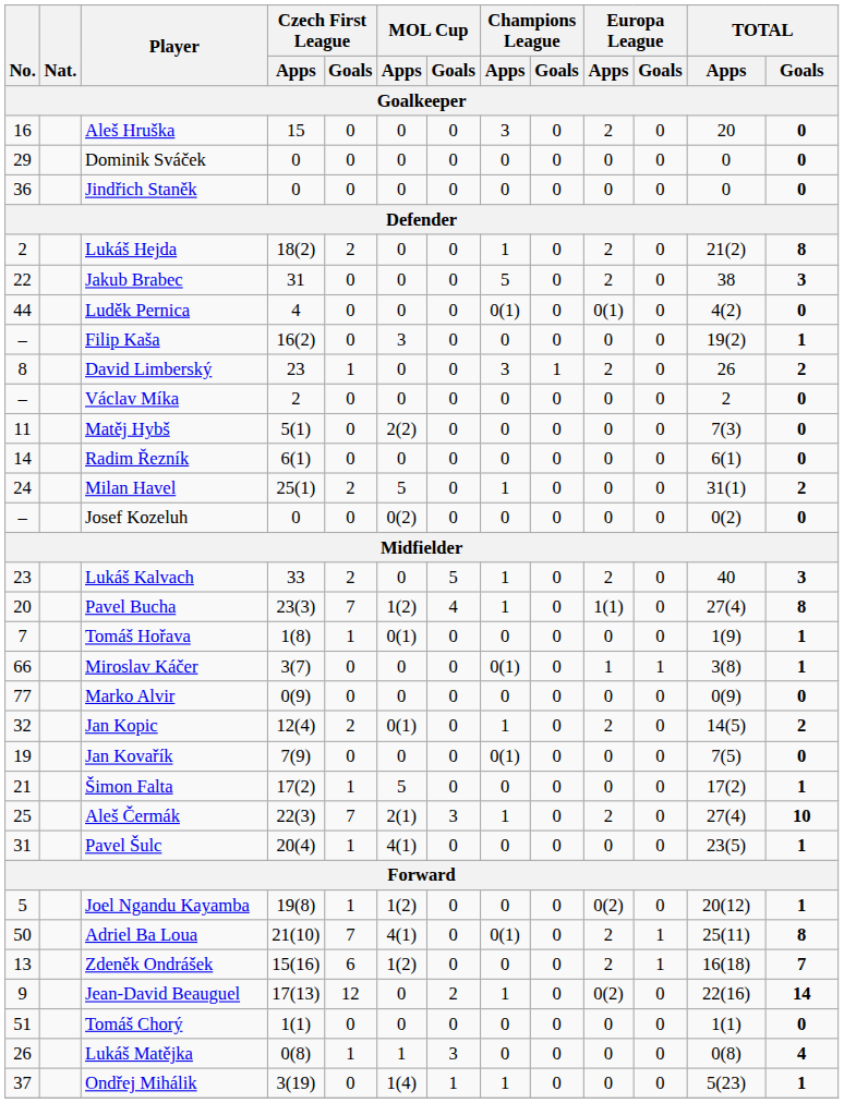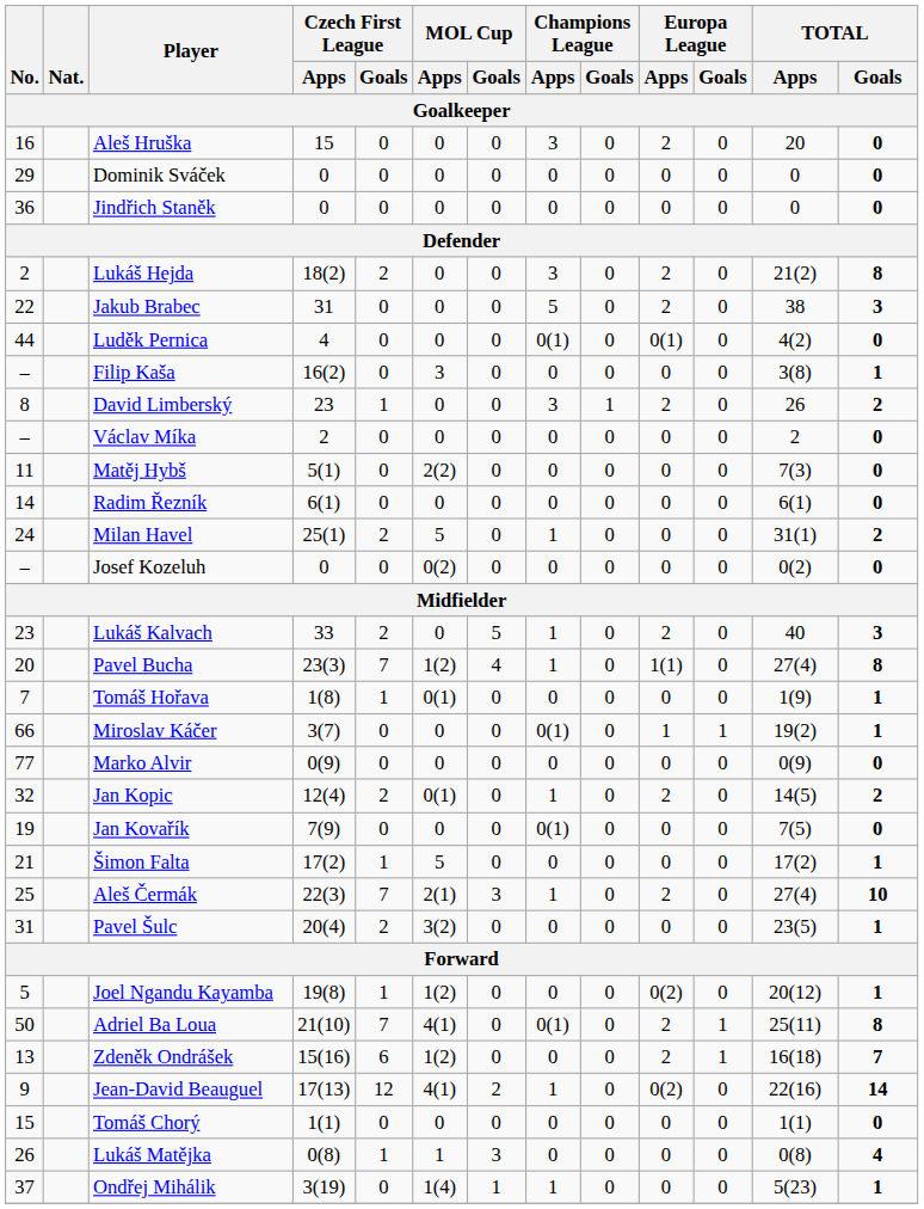Lukáš Hejda | Champions League / Apps: 1 -> 3
Filip Kaša | TOTAL / Apps: 19(2) -> 3(8)
Miroslav Káčer | TOTAL / Apps: 3(8) -> 19(2)
Pavel Šulc | Czech First League / Goals: 1 -> 2
Pavel Šulc | MOL Cup / Apps: 4(1) -> 3(2)
Jean-David Beauguel | MOL Cup / Apps: 0 -> 4(1)
Tomáš Chorý | No.: 51 -> 15
